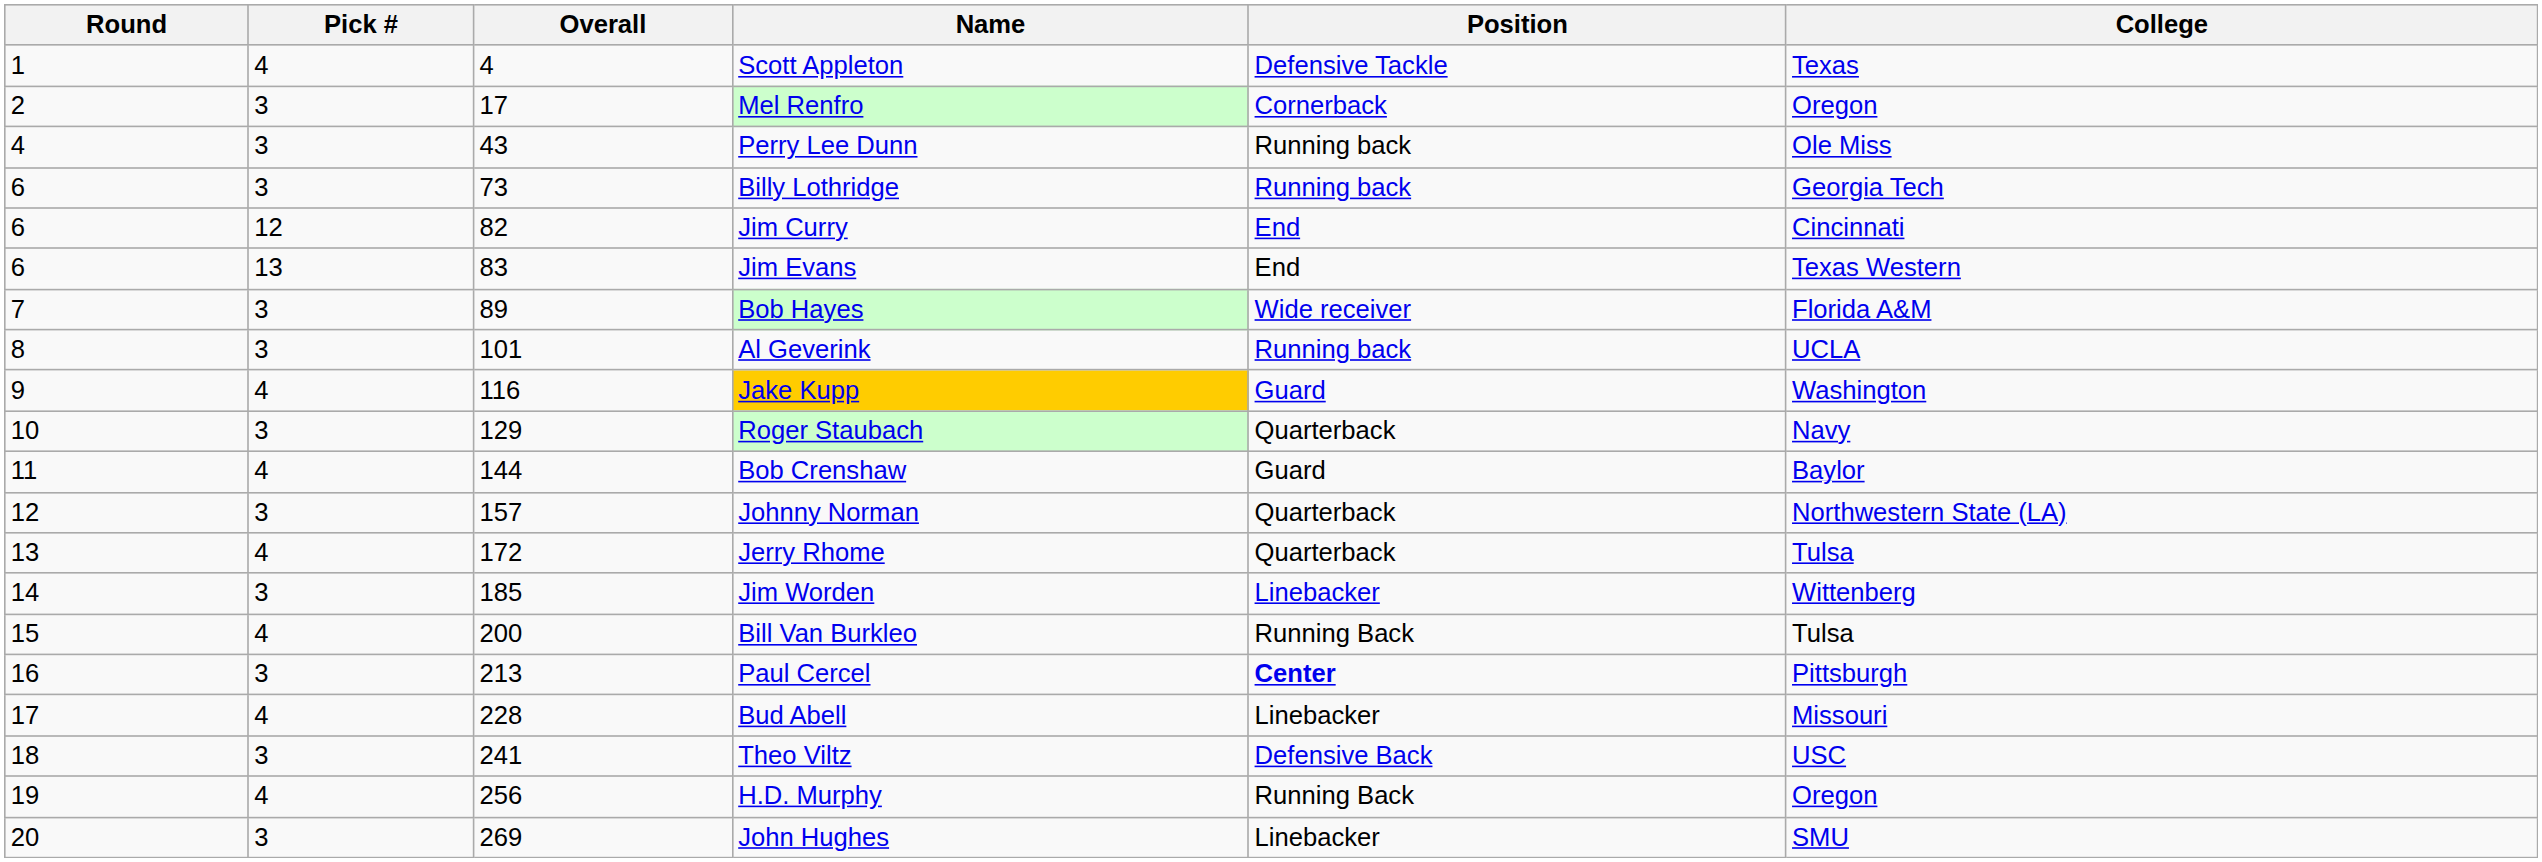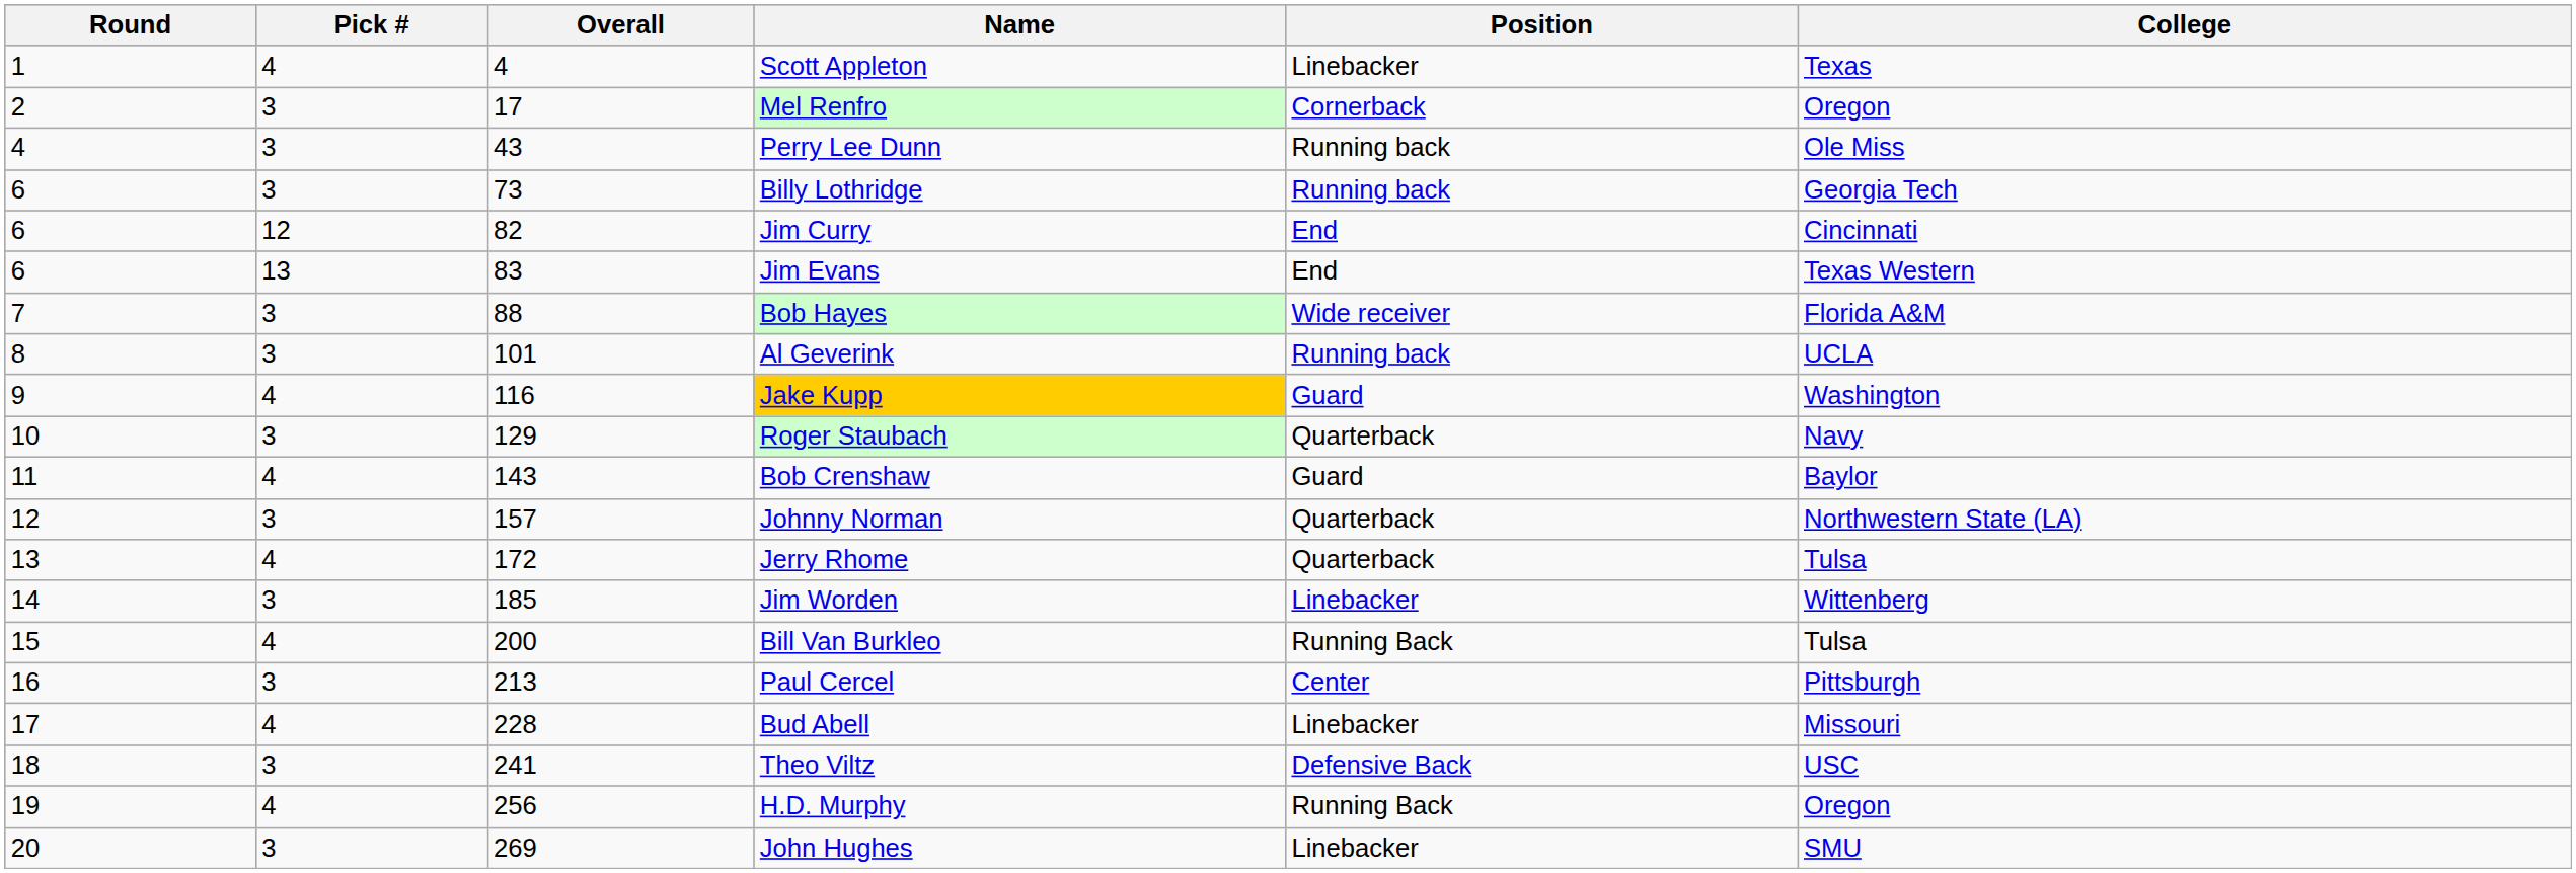Scott Appleton | Position: Defensive Tackle -> Linebacker
Bob Hayes | Overall: 89 -> 88
Bob Crenshaw | Overall: 144 -> 143
Paul Cercel | Position: bold -> normal
